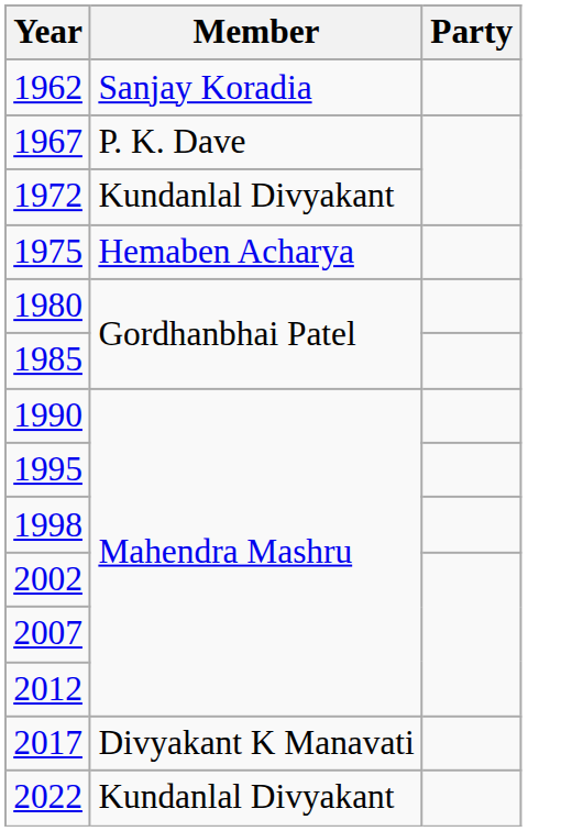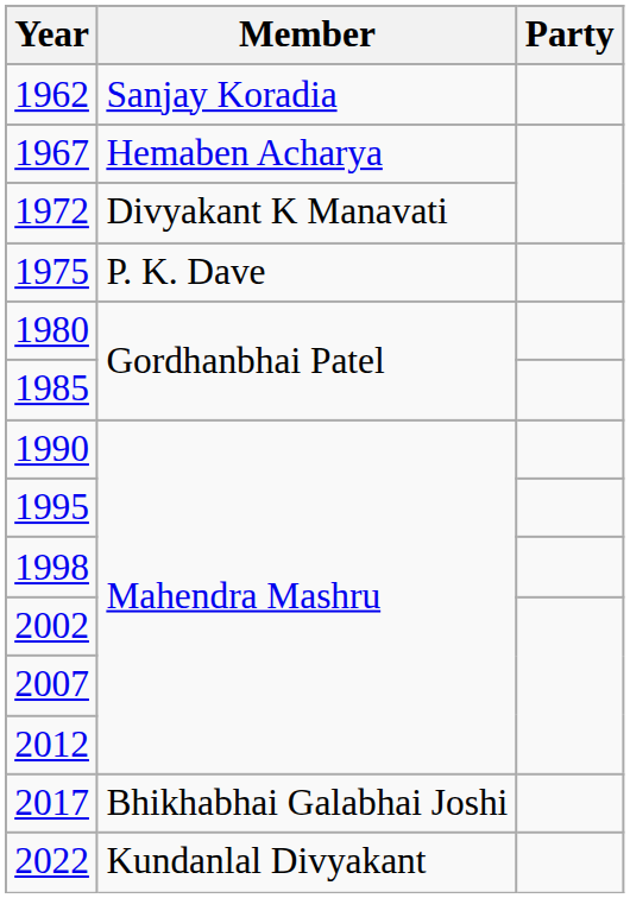1967 | Member: P. K. Dave -> Hemaben Acharya
1972 | Member: Kundanlal Divyakant -> Divyakant K Manavati
1975 | Member: Hemaben Acharya -> P. K. Dave
2017 | Member: Divyakant K Manavati -> Bhikhabhai Galabhai Joshi
